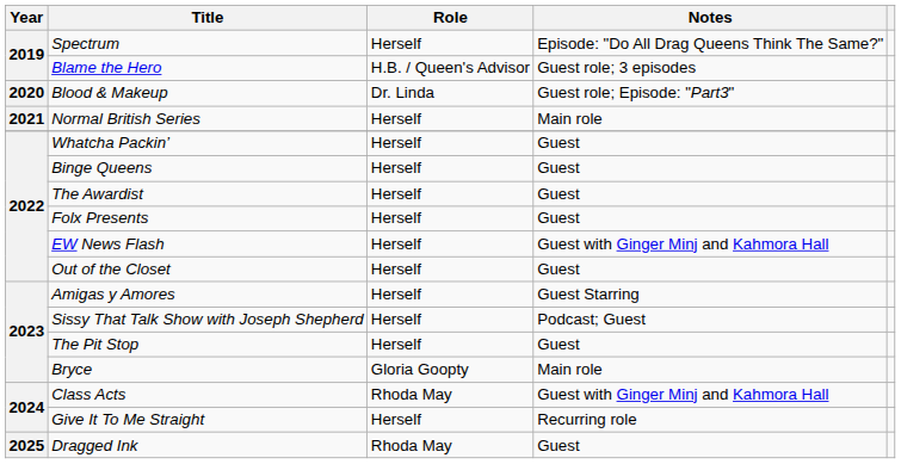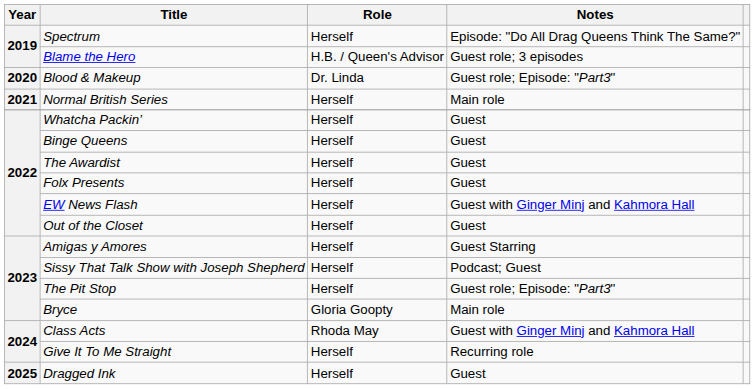The Pit Stop | Notes: Guest -> Guest role; Episode: "Part3"
Dragged Ink | Role: Rhoda May -> Herself
